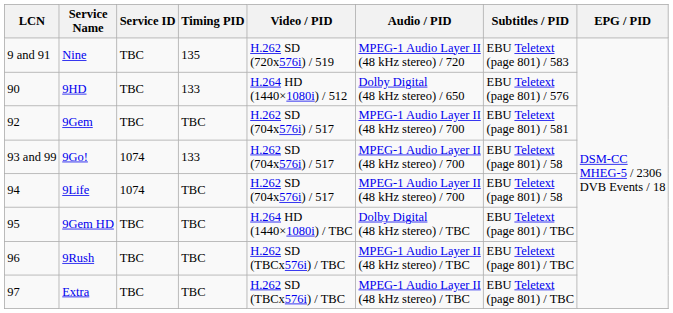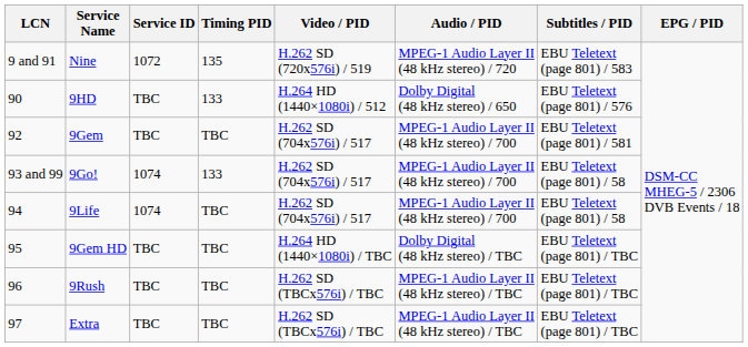Nine | Service ID: TBC -> 1072
